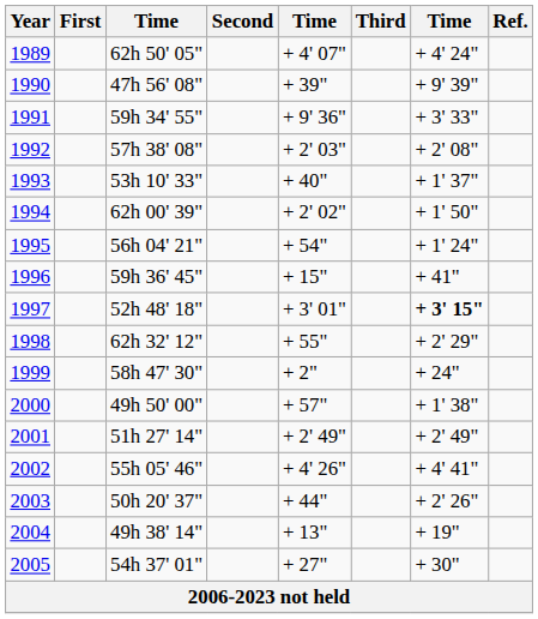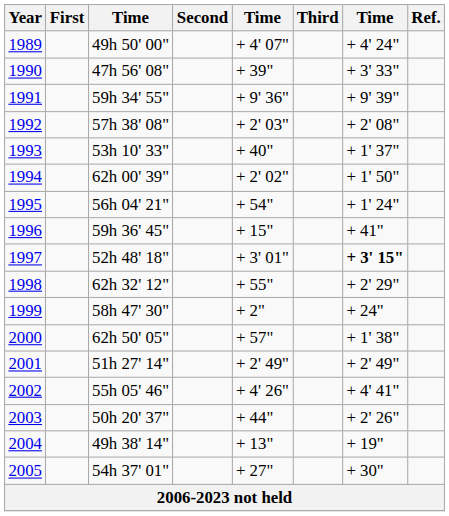1989 | column 3: 62h 50' 05" -> 49h 50' 00"
1990 | column 7: + 9' 39" -> + 3' 33"
1991 | column 7: + 3' 33" -> + 9' 39"
2000 | column 3: 49h 50' 00" -> 62h 50' 05"
